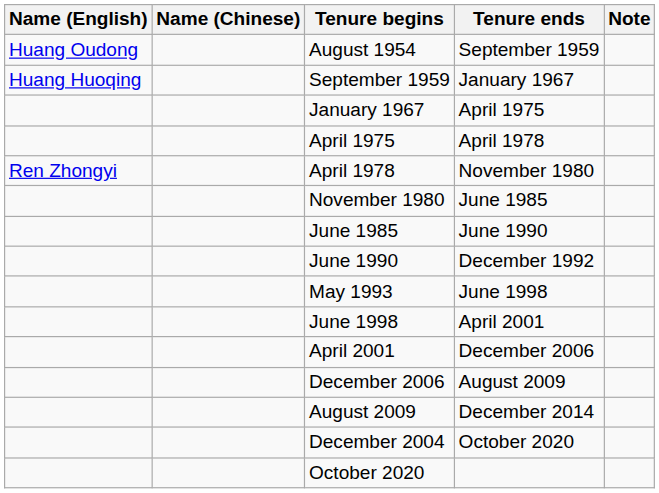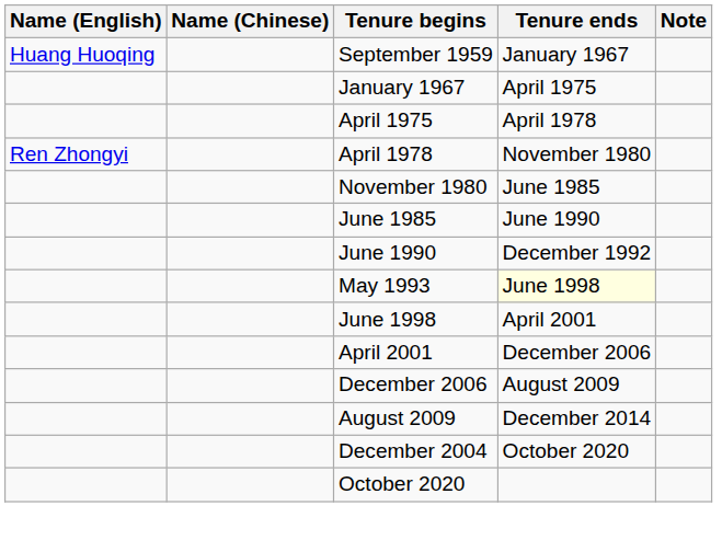- row: Huang Oudong | August 1954 | September 1959
May 1993 | Tenure ends: no background -> lightyellow background
